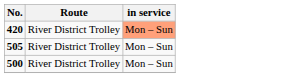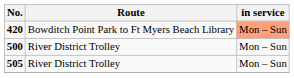420 | Route: River District Trolley -> Bowditch Point Park to Ft Myers Beach Library
rows swapped: 500 <-> 505
